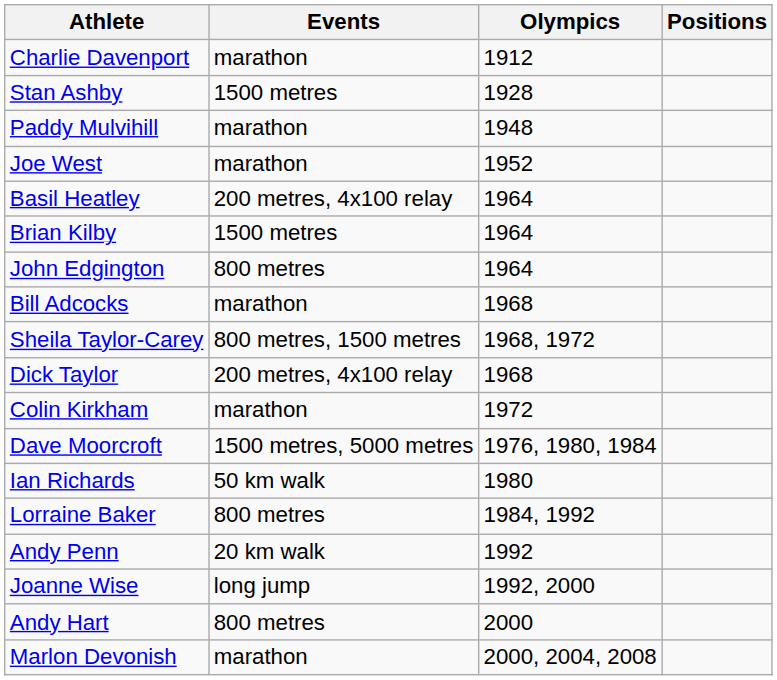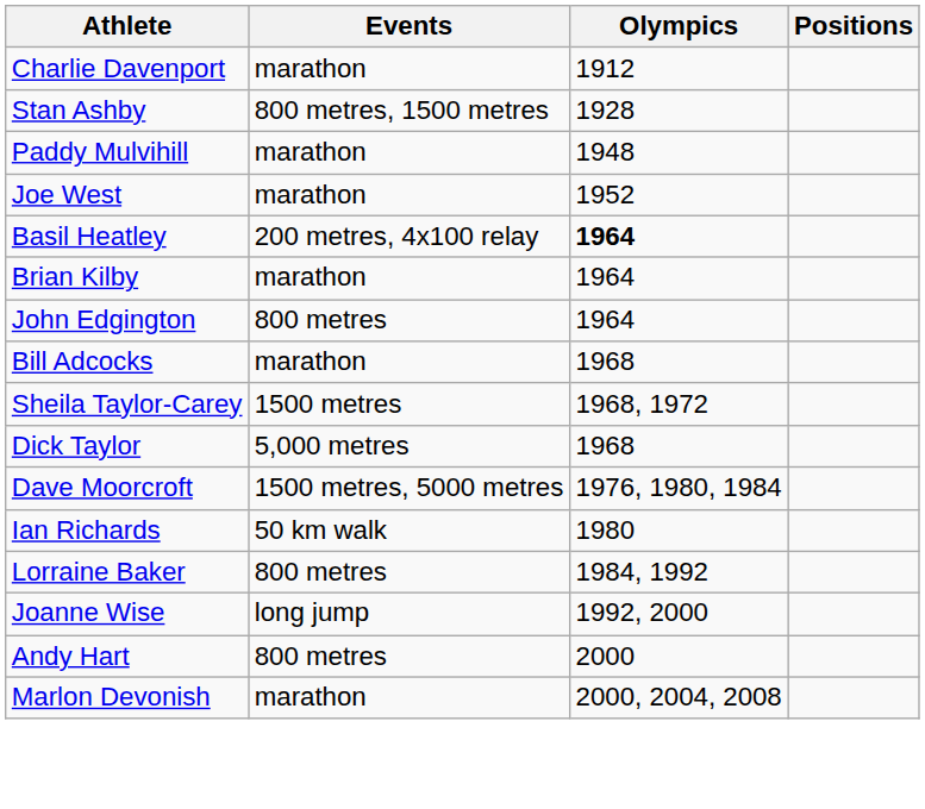Stan Ashby | Events: 1500 metres -> 800 metres, 1500 metres
Basil Heatley | Olympics: normal -> bold
Brian Kilby | Events: 1500 metres -> marathon
Sheila Taylor-Carey | Events: 800 metres, 1500 metres -> 1500 metres
Dick Taylor | Events: 200 metres, 4x100 relay -> 5,000 metres
- row: Colin Kirkham | marathon | 1972
- row: Andy Penn | 20 km walk | 1992
